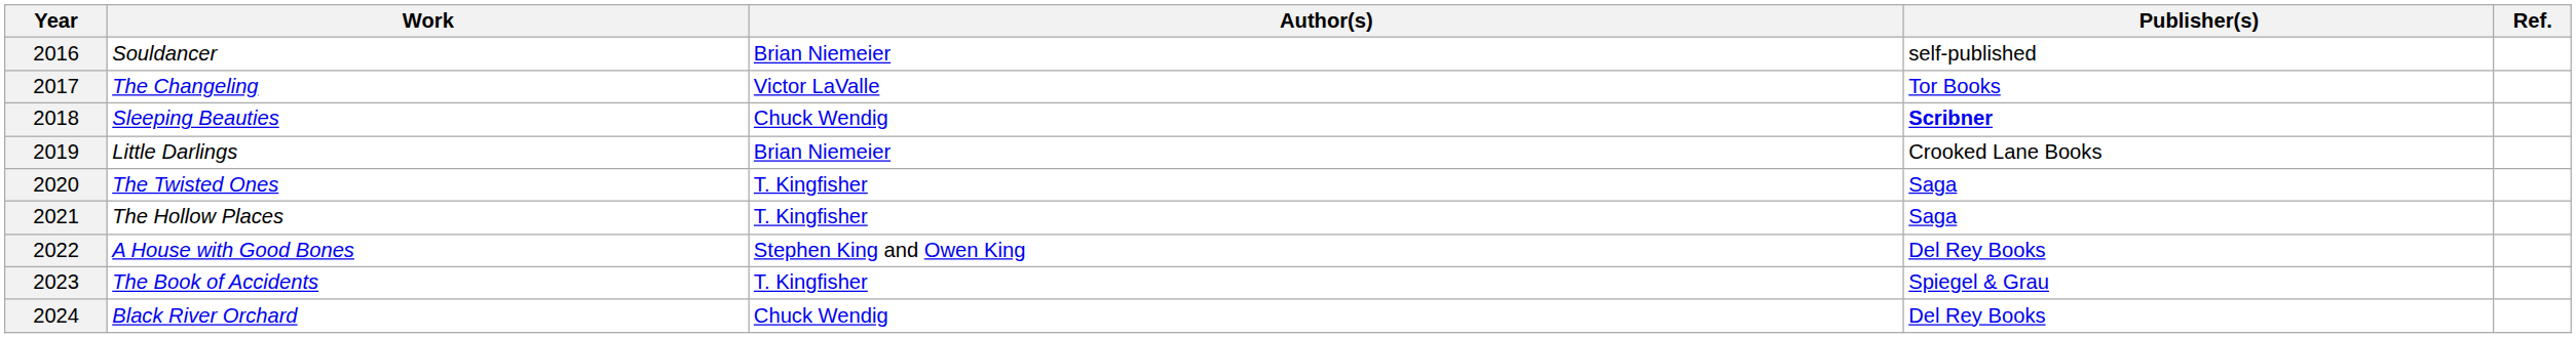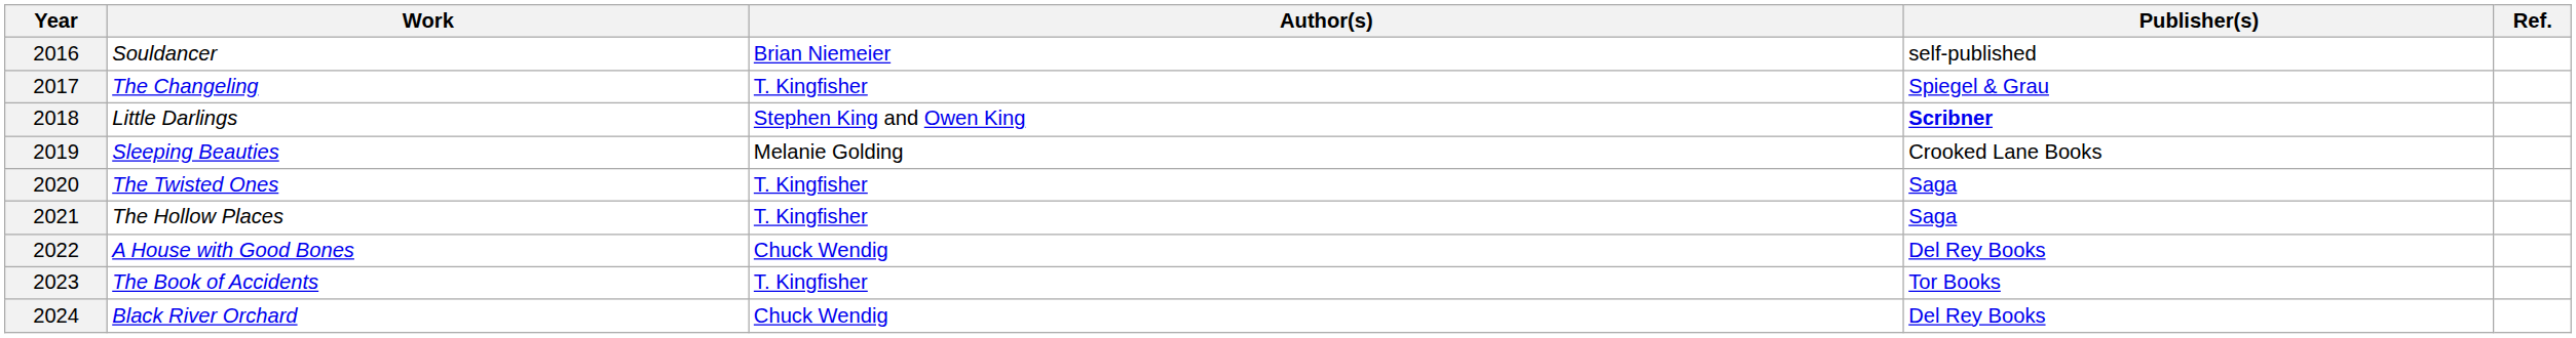2017 | Author(s): Victor LaValle -> T. Kingfisher
2017 | Publisher(s): Tor Books -> Spiegel & Grau
2018 | Work: Sleeping Beauties -> Little Darlings
2018 | Author(s): Chuck Wendig -> Stephen King and Owen King
2019 | Work: Little Darlings -> Sleeping Beauties
2019 | Author(s): Brian Niemeier -> Melanie Golding
2022 | Author(s): Stephen King and Owen King -> Chuck Wendig
2023 | Publisher(s): Spiegel & Grau -> Tor Books
